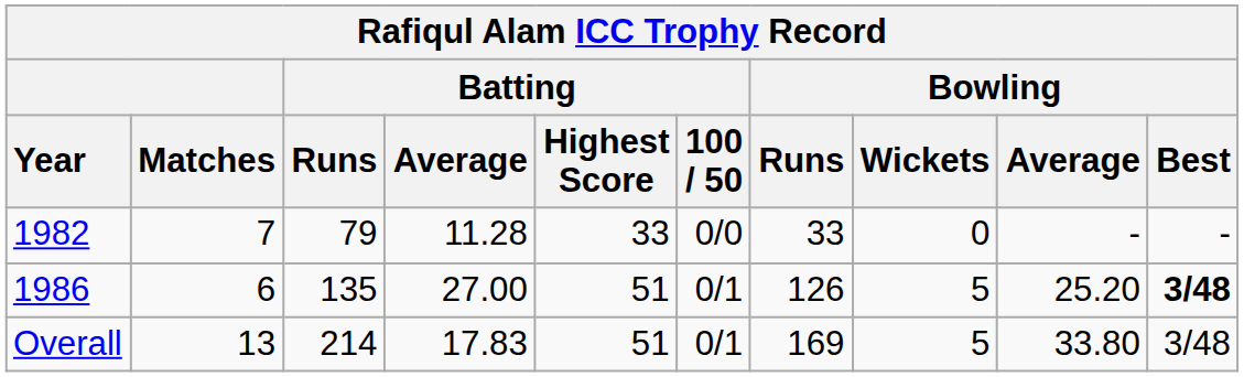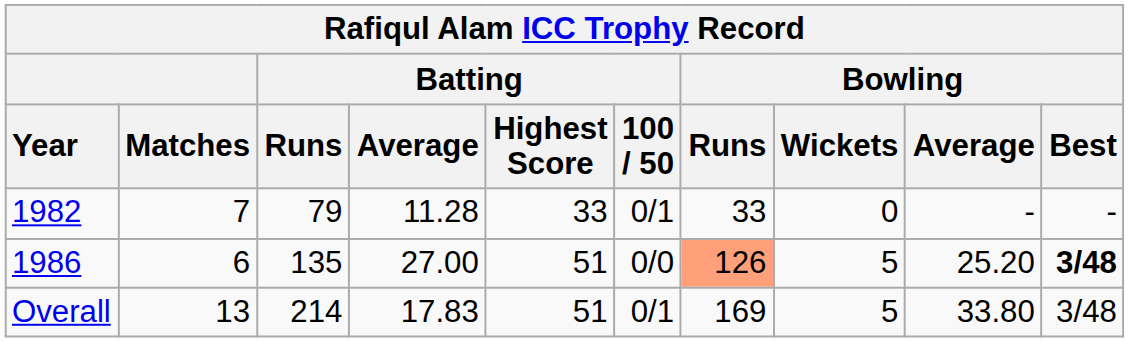1982 | Batting / 100 / 50: 0/0 -> 0/1
1986 | Batting / 100 / 50: 0/1 -> 0/0
1986 | Bowling / Runs: no background -> lightsalmon background
